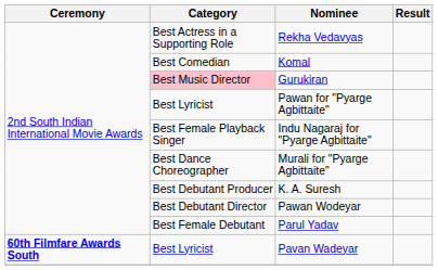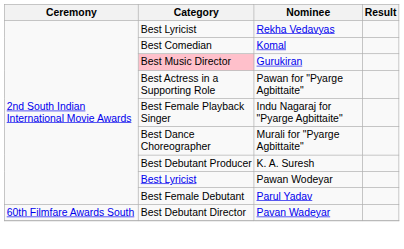Rekha Vedavyas | Category: Best Actress in a Supporting Role -> Best Lyricist
Pawan for "Pyarge Agbittaite" | Category: Best Lyricist -> Best Actress in a Supporting Role
Pawan Wodeyar | Category: Best Debutant Director -> Best Lyricist
Pavan Wadeyar | Ceremony: bold -> normal
Pavan Wadeyar | Category: Best Lyricist -> Best Debutant Director
